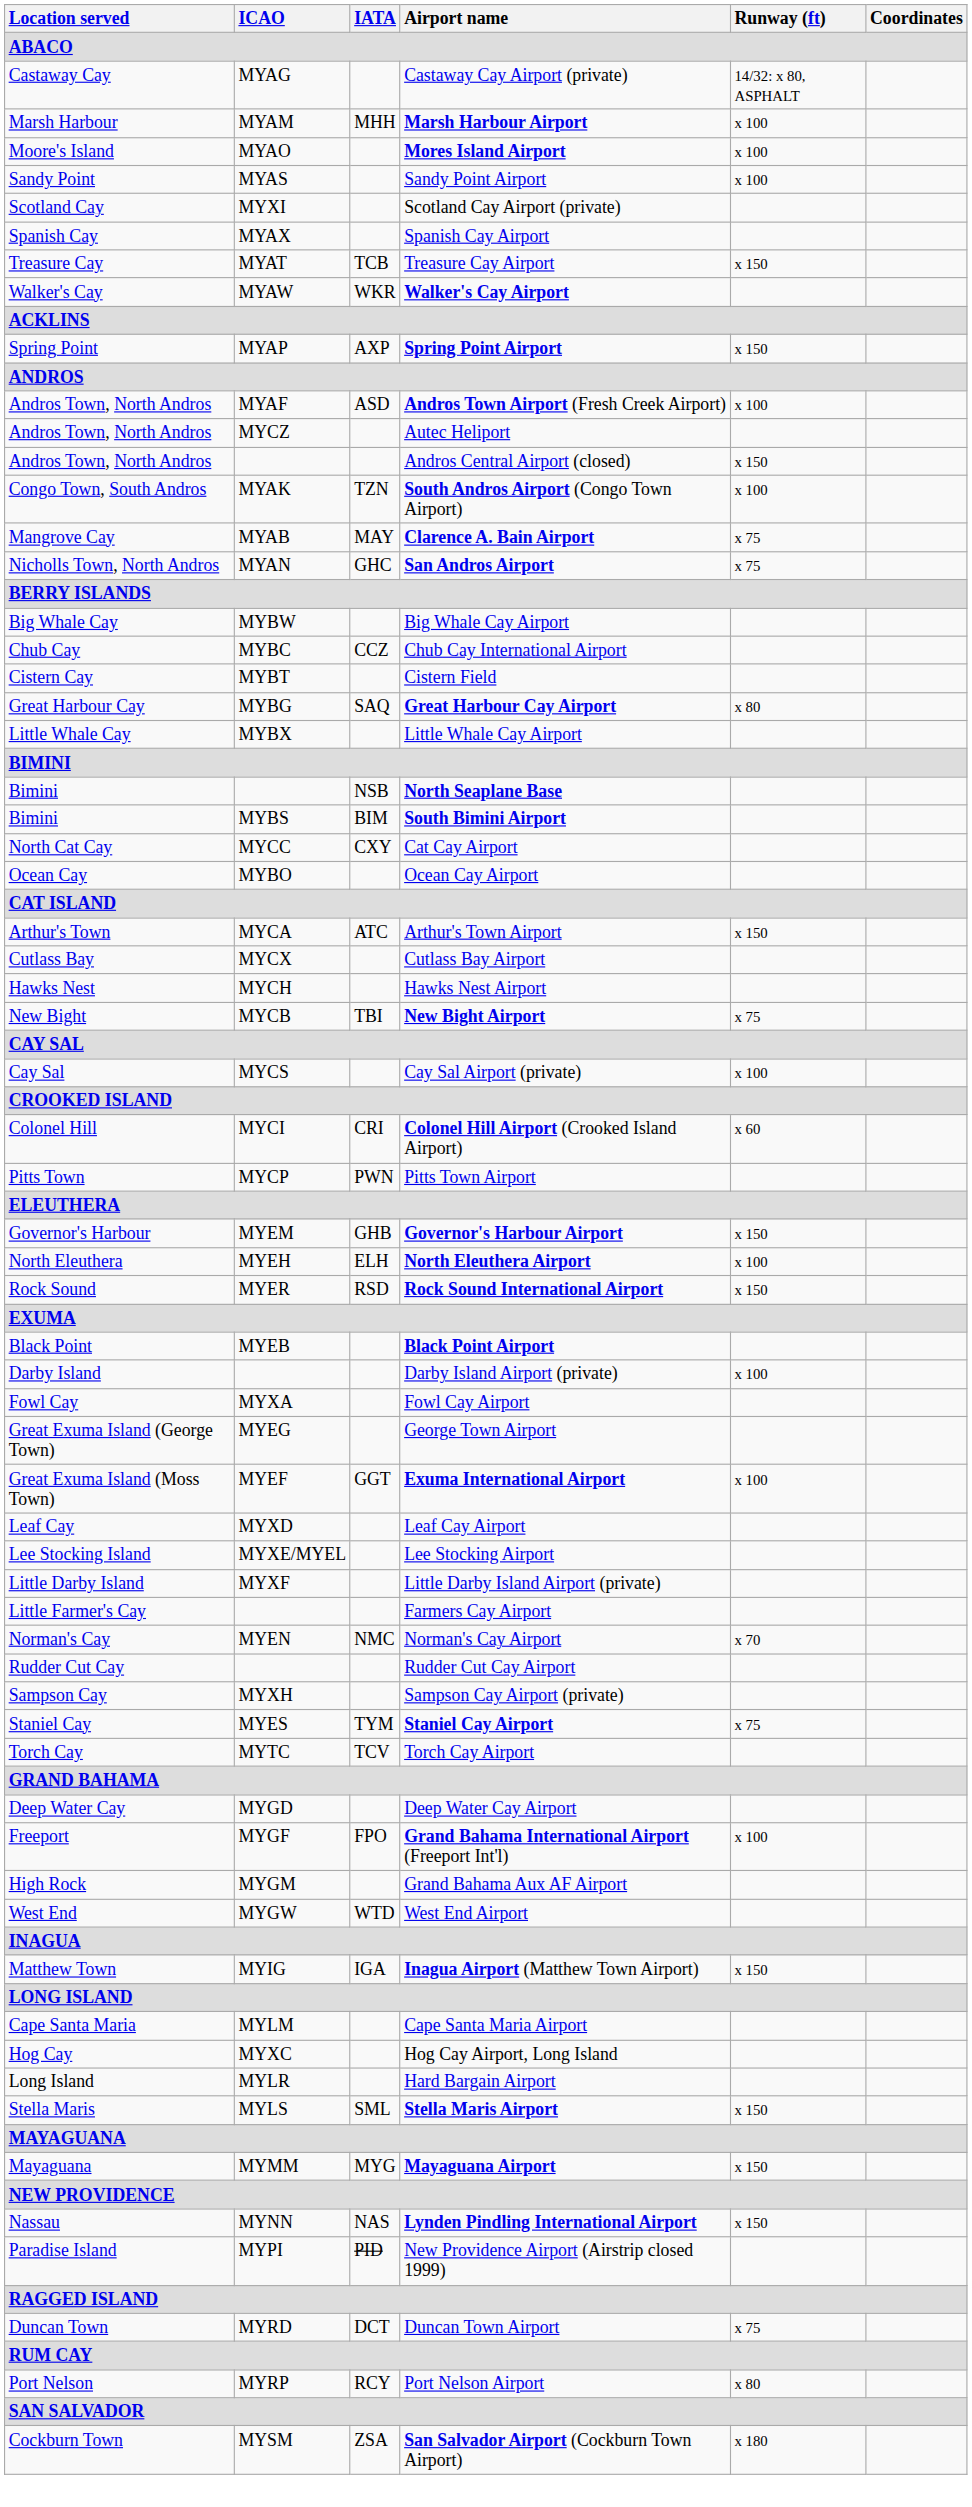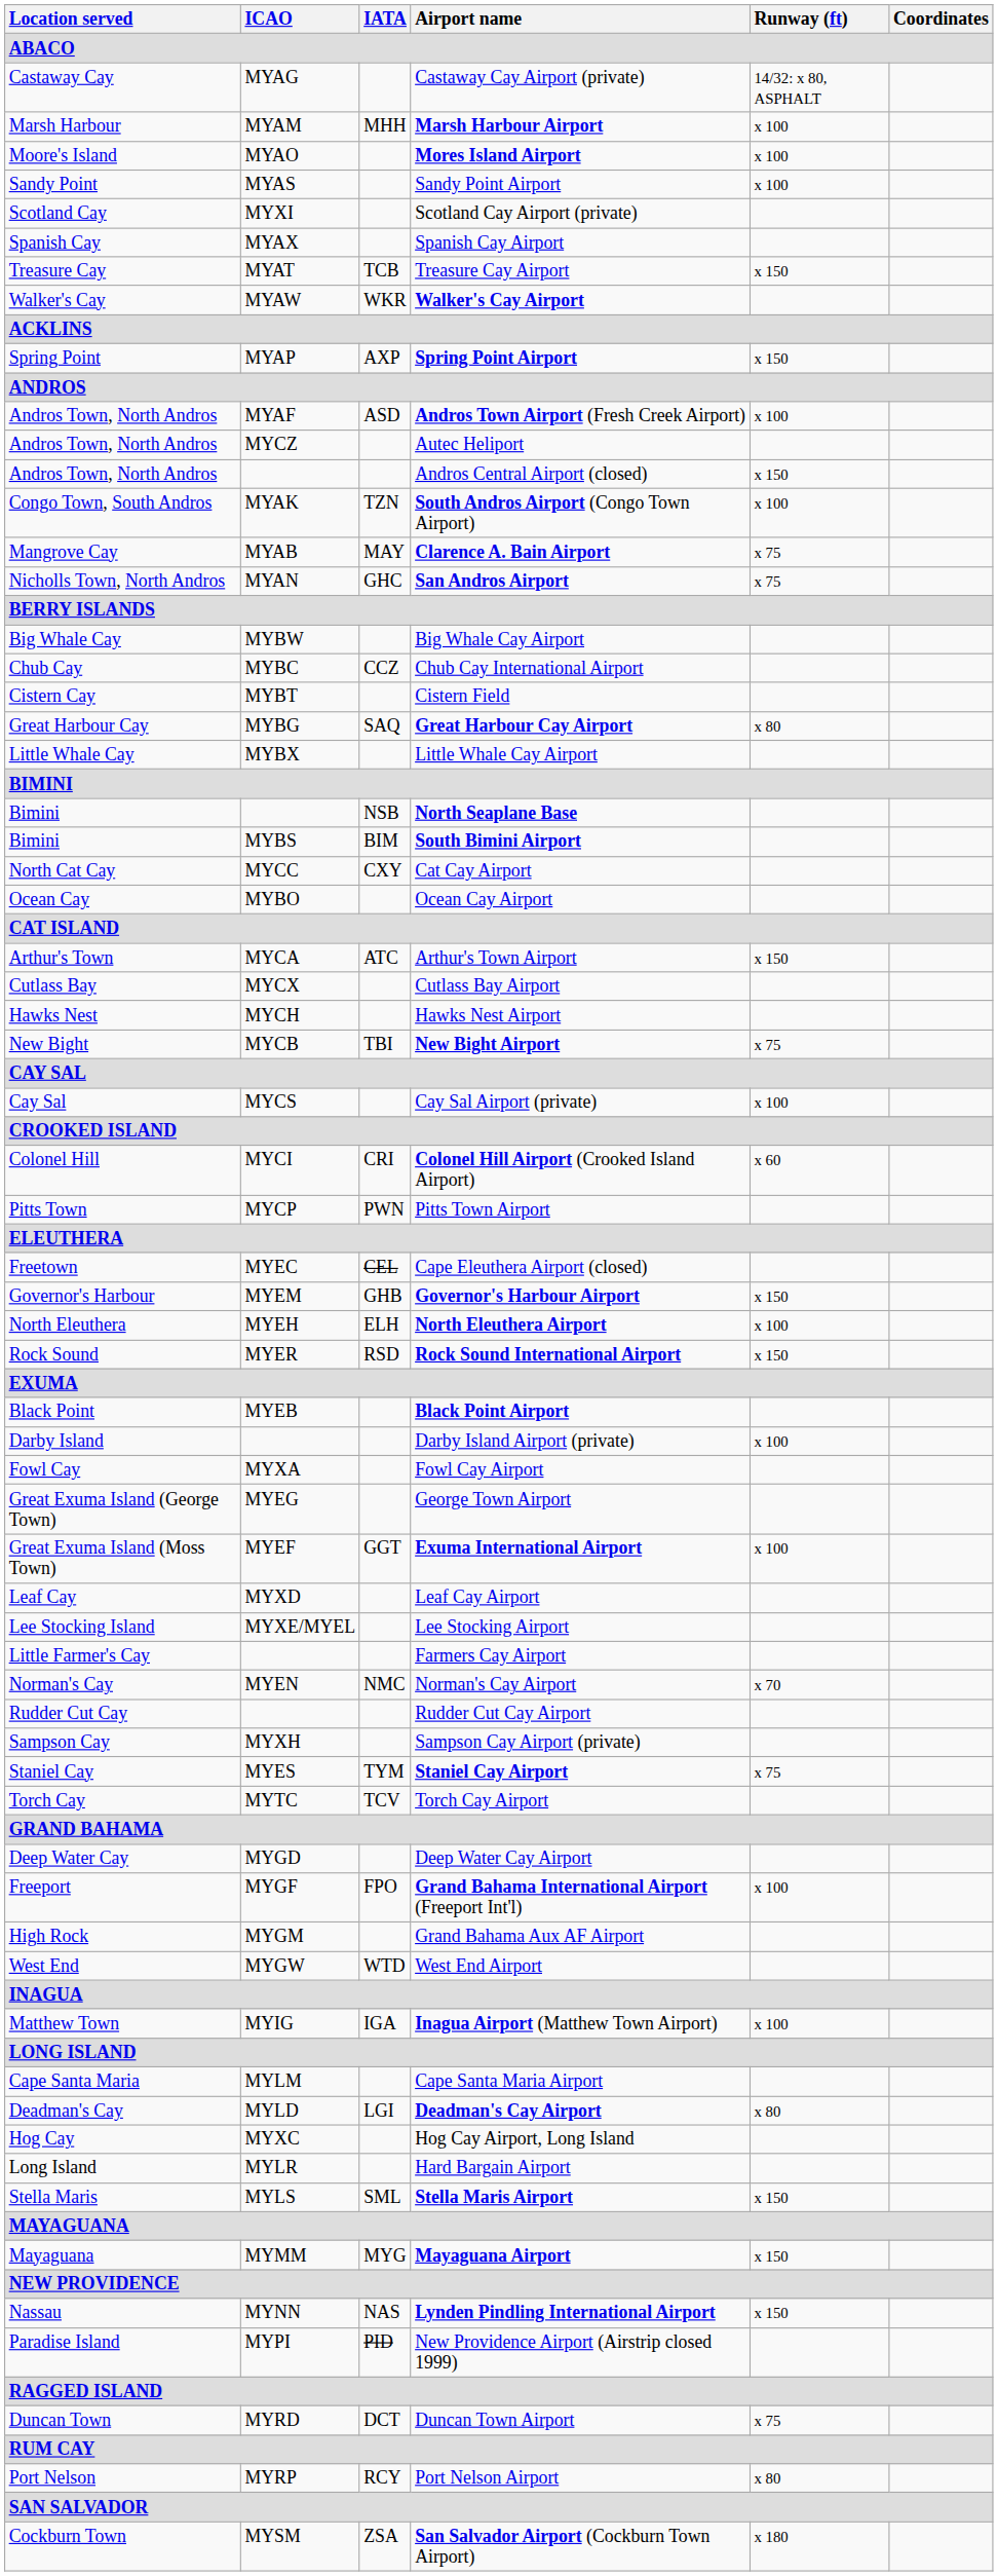+ row: Freetown | MYEC | CEL | Cape Eleuthera Airport (closed)
- row: Little Darby Island | MYXF | Little Darby Island Airport (private)
Inagua Airport (Matthew Town Airport) | Runway (ft): x 150 -> x 100
+ row: Deadman's Cay | MYLD | LGI | Deadman's Cay Airport | x 80
